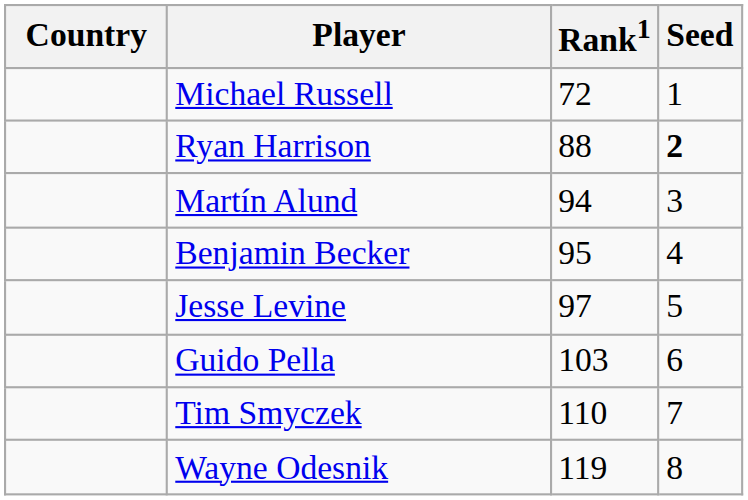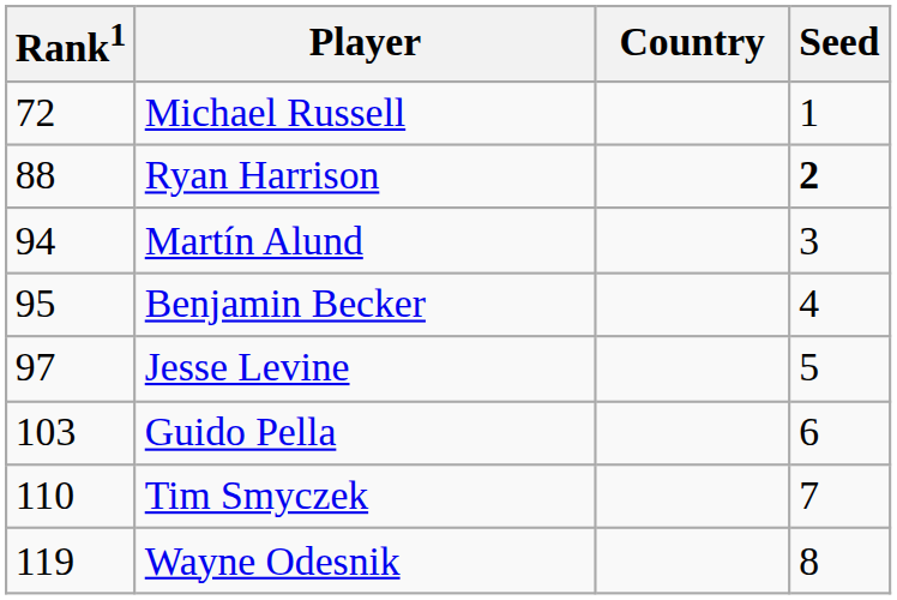columns swapped: Country <-> Rank1
